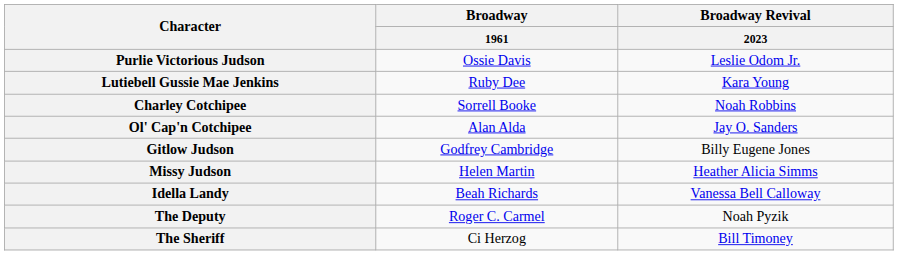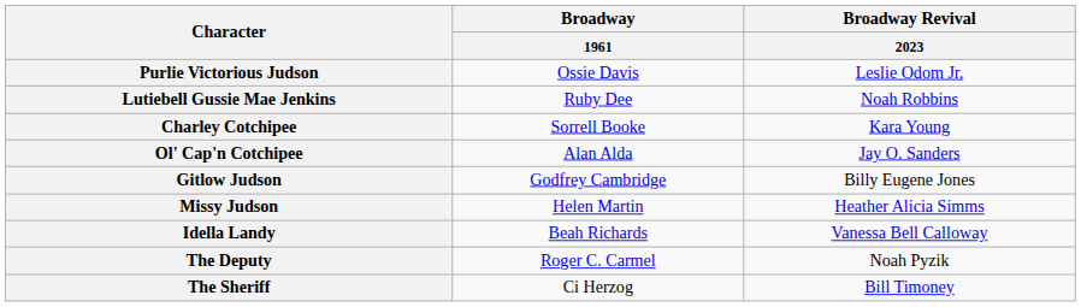Lutiebell Gussie Mae Jenkins | Broadway Revival / 2023: Kara Young -> Noah Robbins
Charley Cotchipee | Broadway Revival / 2023: Noah Robbins -> Kara Young
